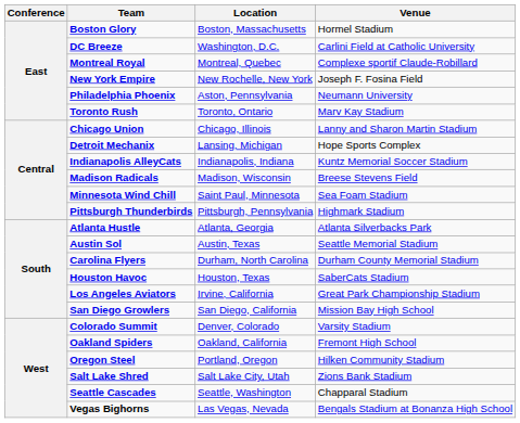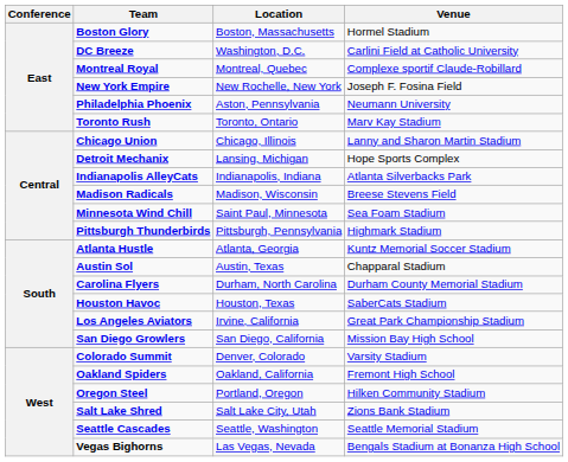Indianapolis AlleyCats | Venue: Kuntz Memorial Soccer Stadium -> Atlanta Silverbacks Park
Atlanta Hustle | Venue: Atlanta Silverbacks Park -> Kuntz Memorial Soccer Stadium
Austin Sol | Venue: Seattle Memorial Stadium -> Chapparal Stadium
Seattle Cascades | Venue: Chapparal Stadium -> Seattle Memorial Stadium
